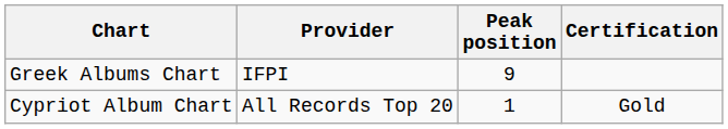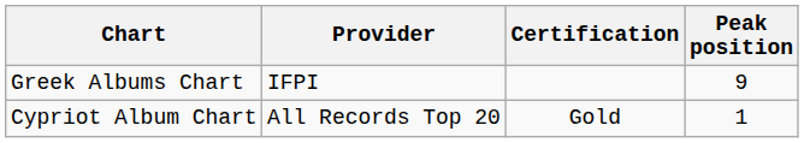columns swapped: Peak position <-> Certification
